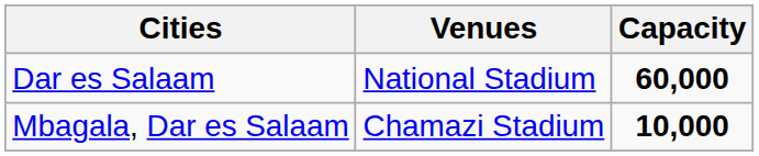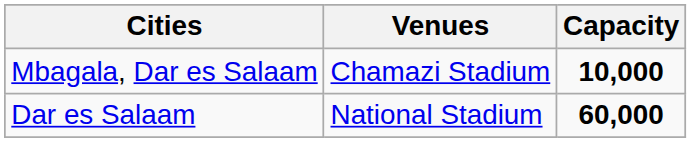rows swapped: Dar es Salaam <-> Mbagala, Dar es Salaam
